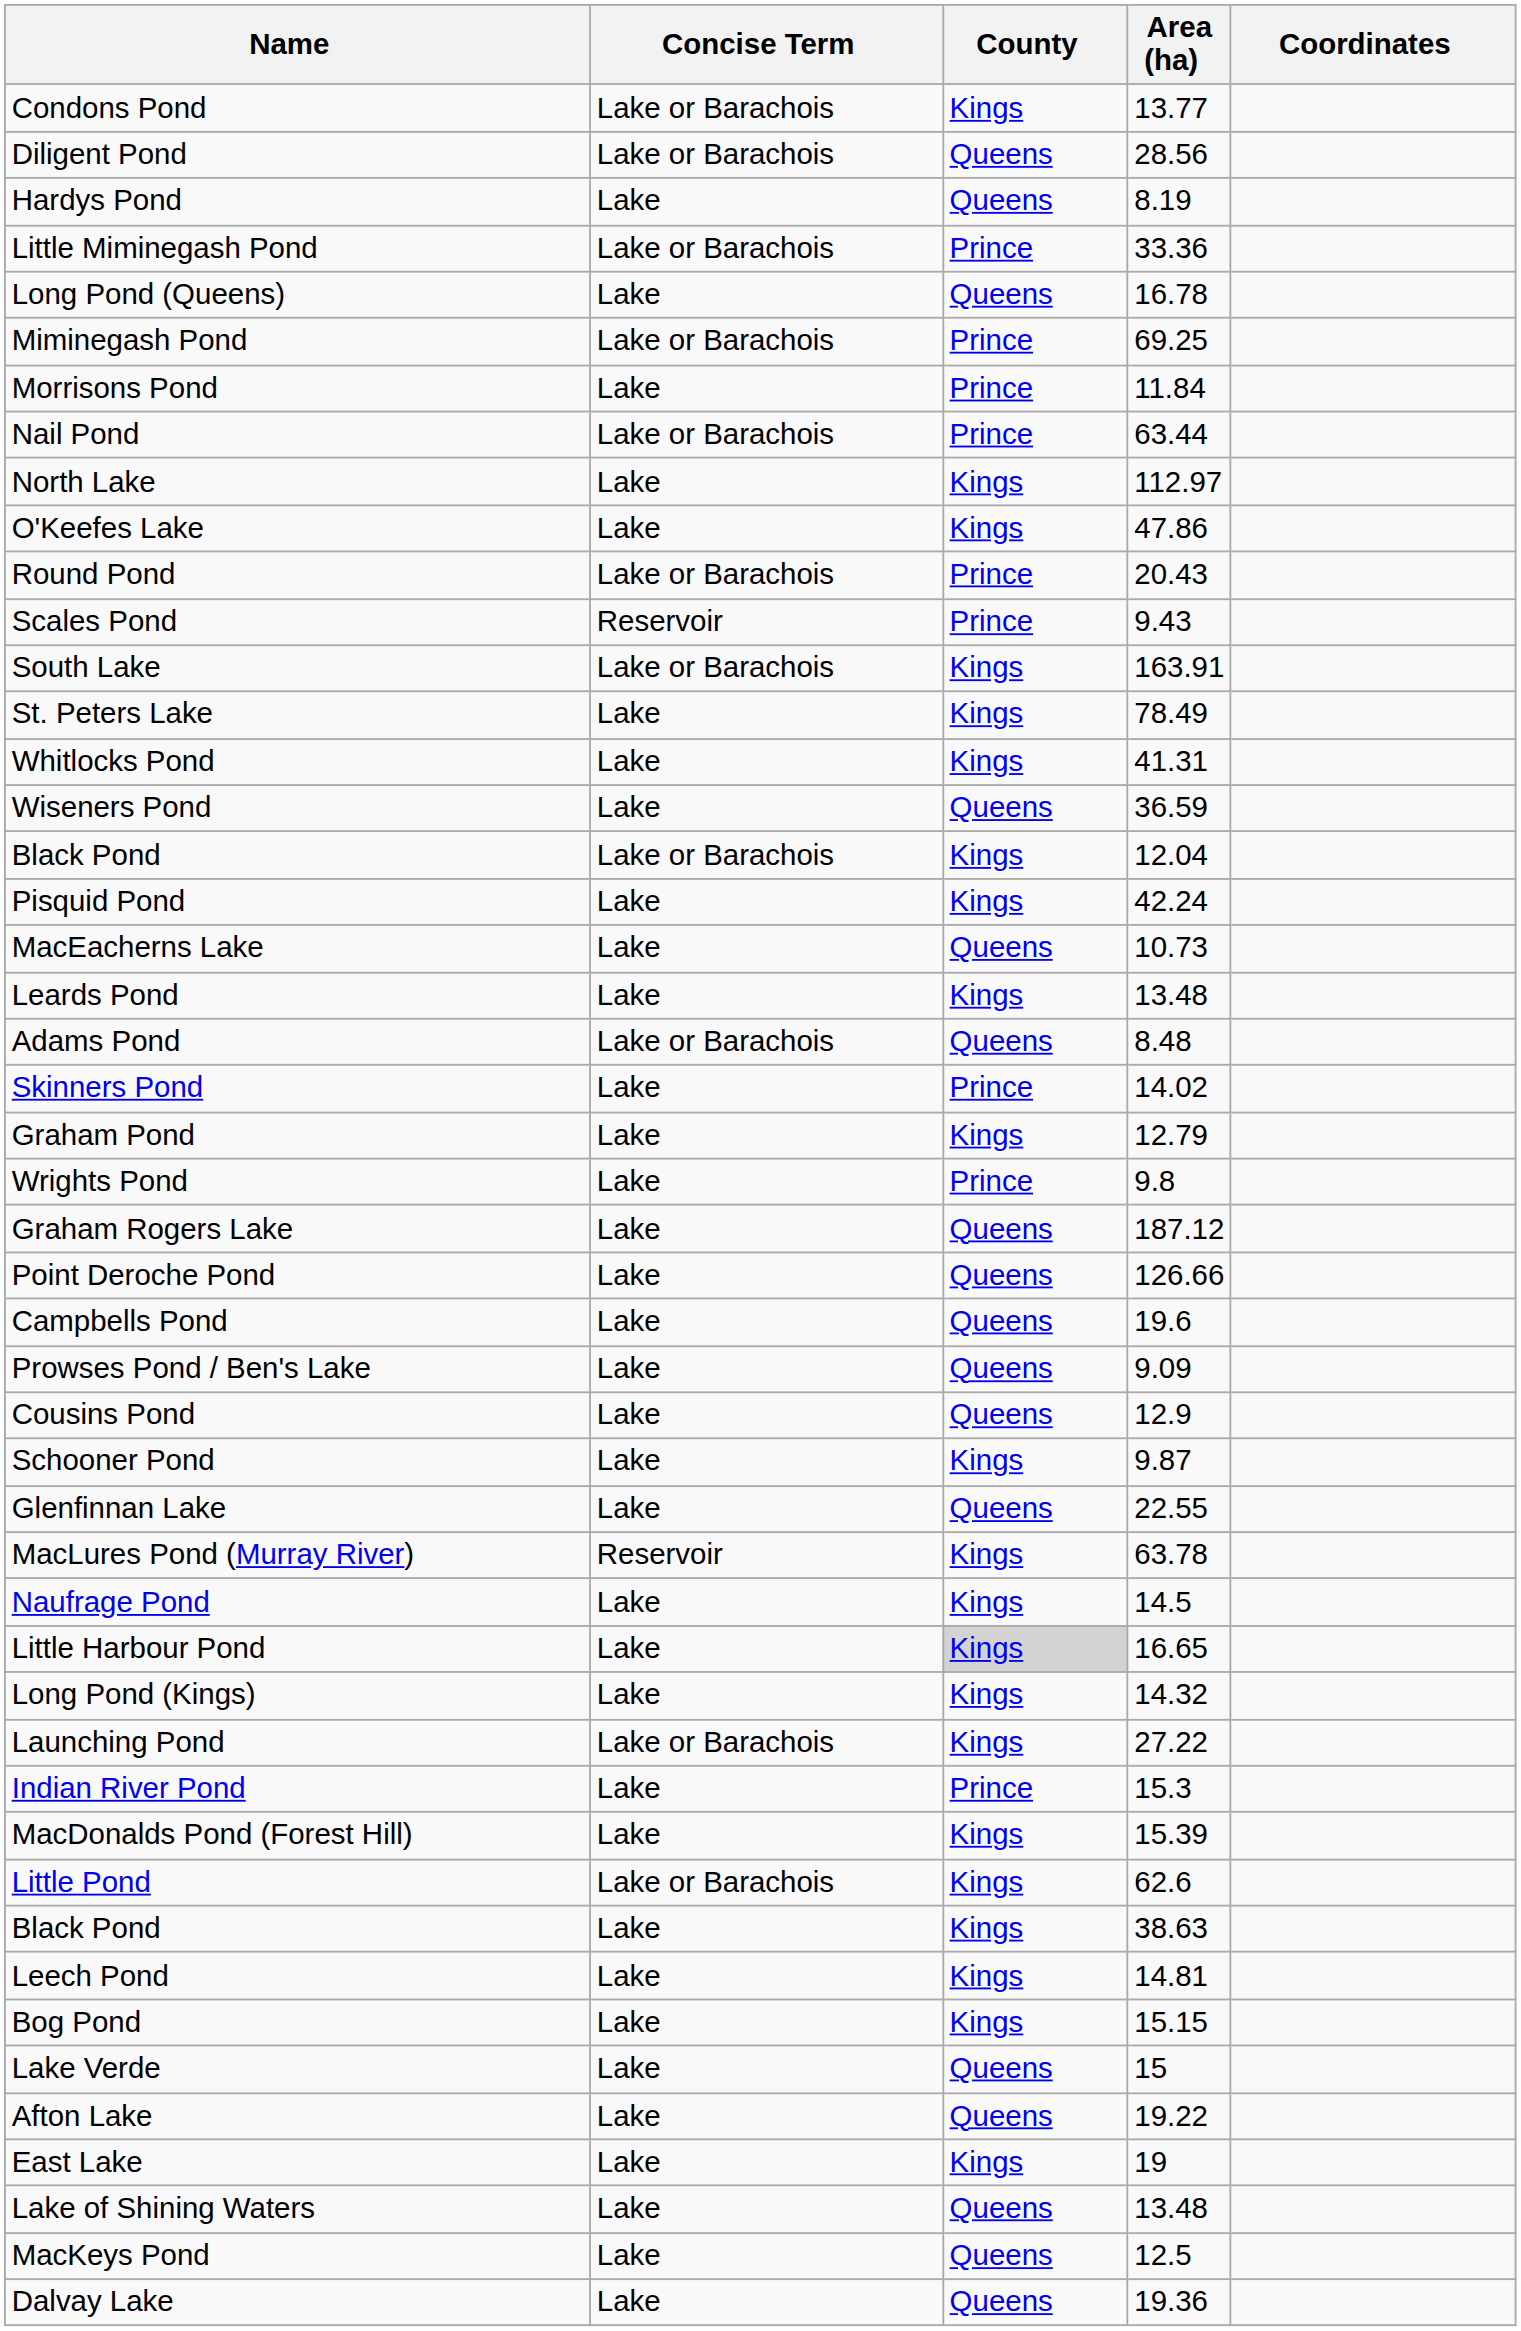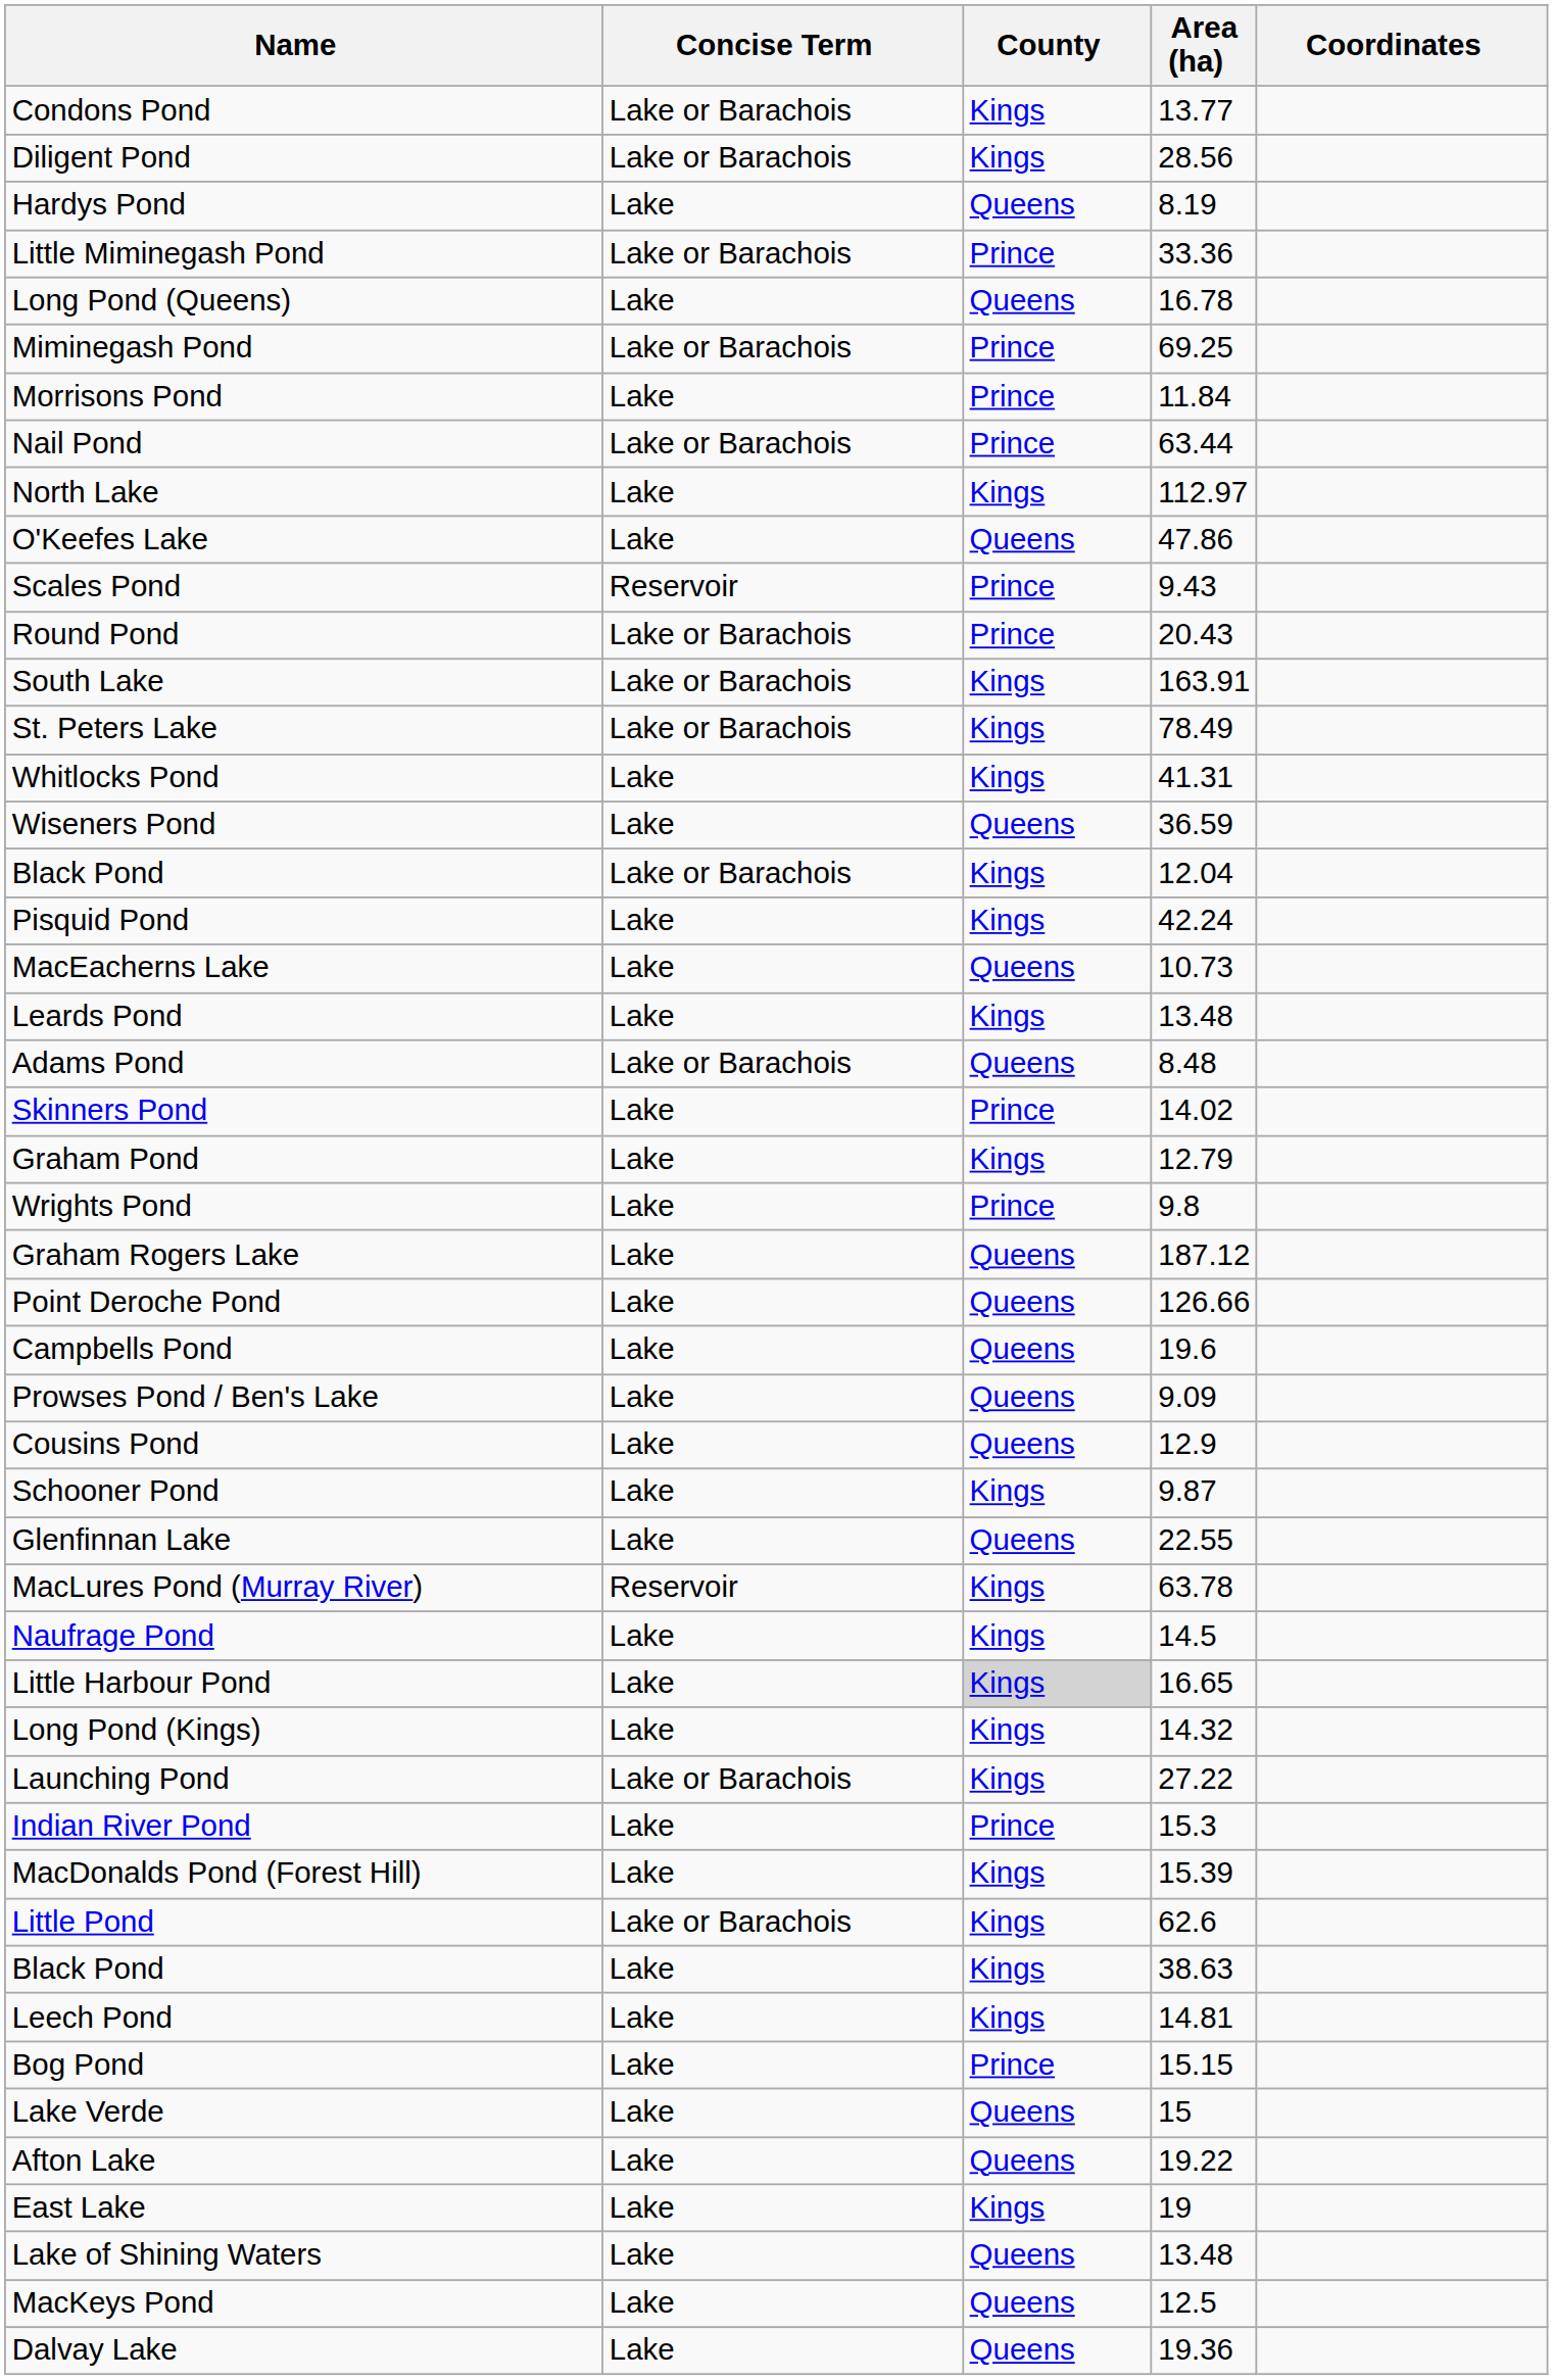Diligent Pond | County: Queens -> Kings
O'Keefes Lake | County: Kings -> Queens
rows swapped: Round Pond <-> Scales Pond
St. Peters Lake | Concise Term: Lake -> Lake or Barachois
Bog Pond | County: Kings -> Prince
